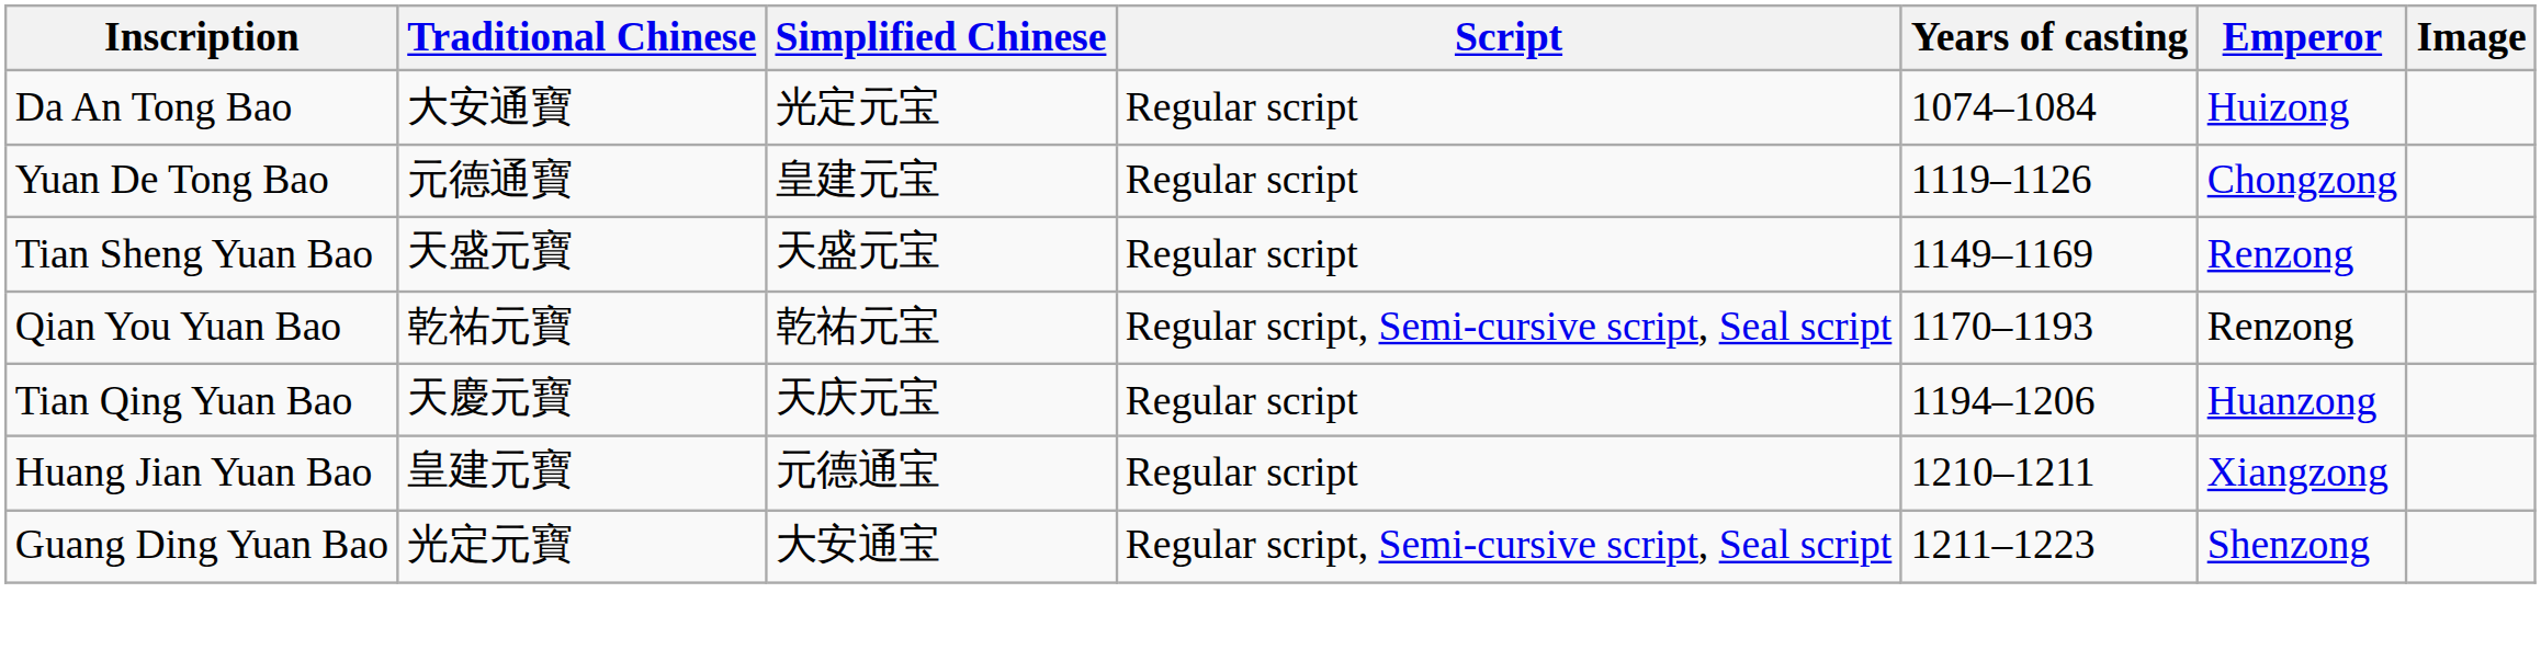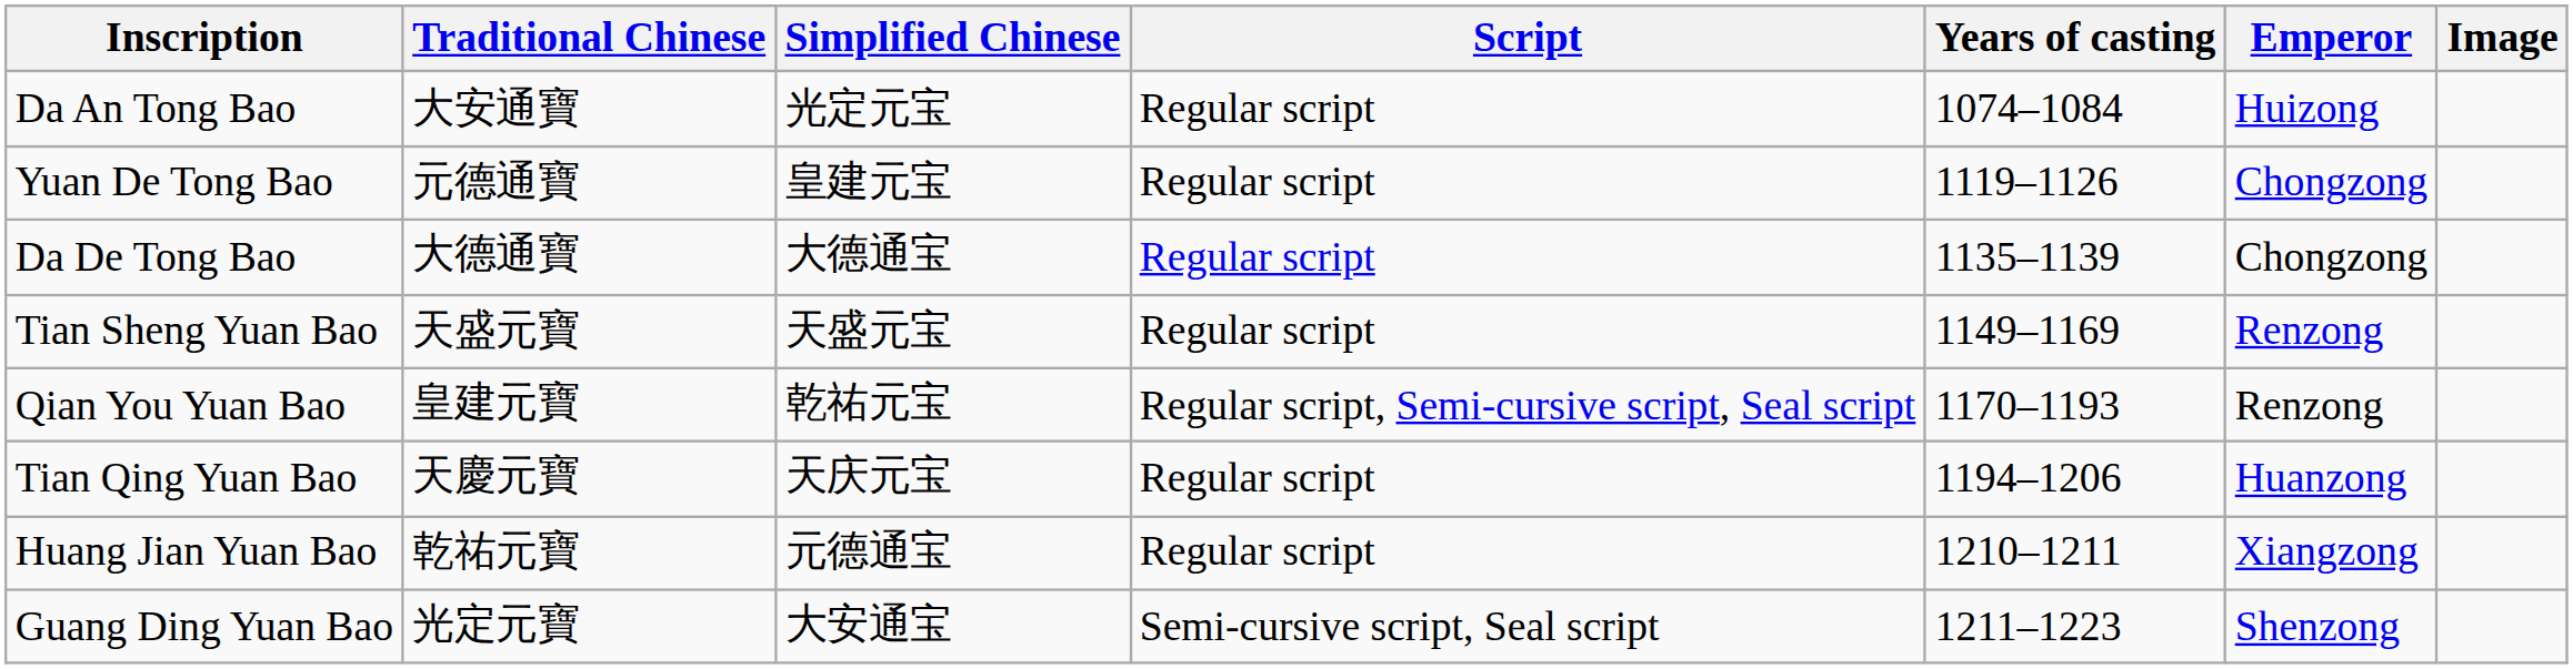+ row: Da De Tong Bao | 大德通寶 | 大德通宝 | Regular script | 1135–1139 | Chongzong
Qian You Yuan Bao | Traditional Chinese: 乾祐元寶 -> 皇建元寶
Huang Jian Yuan Bao | Traditional Chinese: 皇建元寶 -> 乾祐元寶
Guang Ding Yuan Bao | Script: Regular script, Semi-cursive script, Seal script -> Semi-cursive script, Seal script
